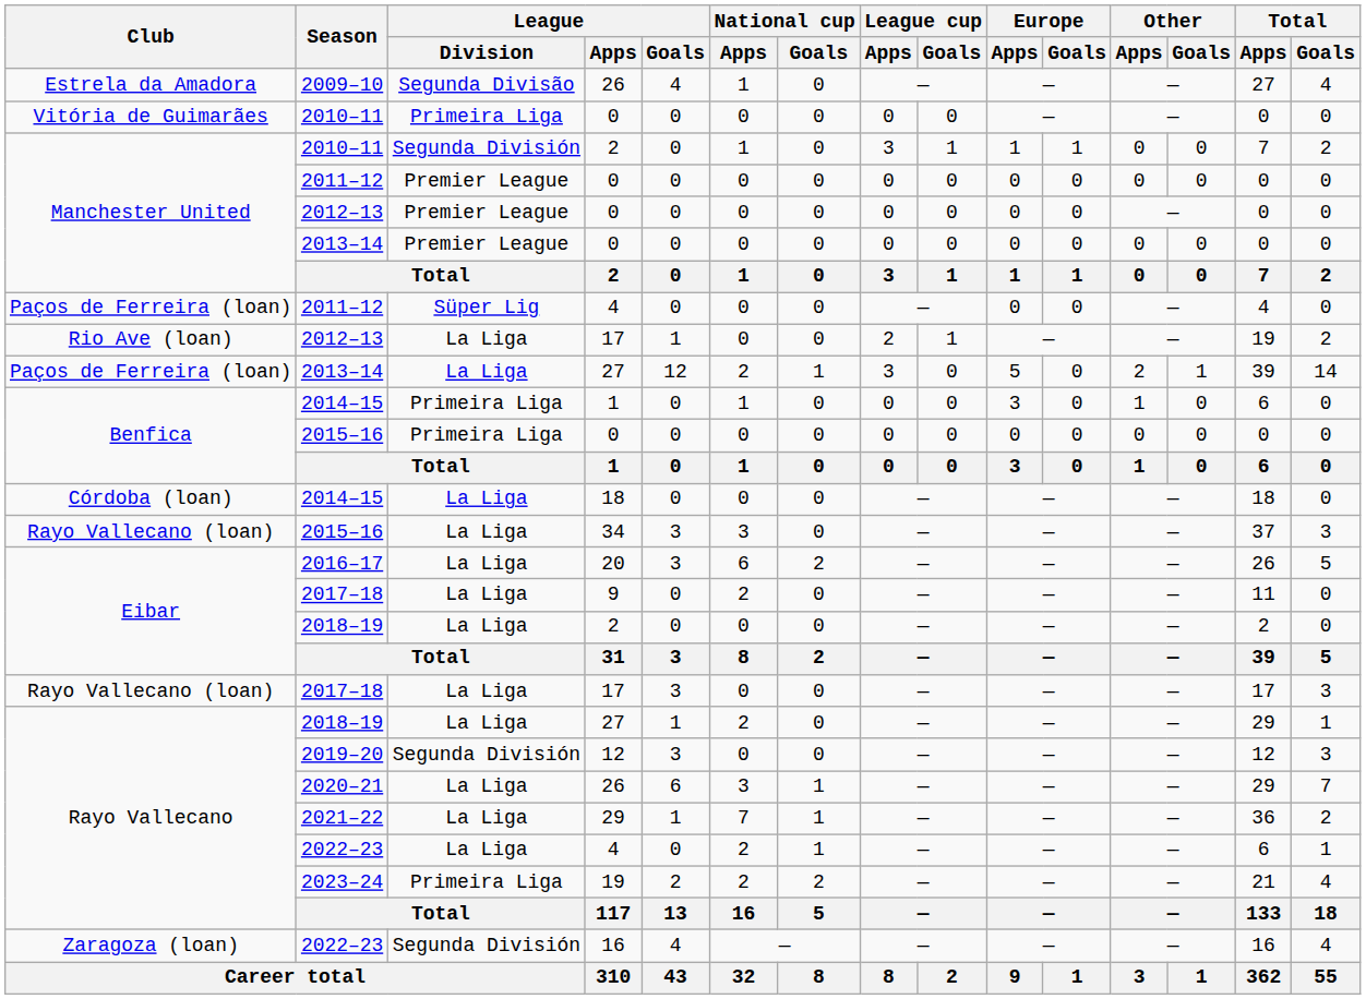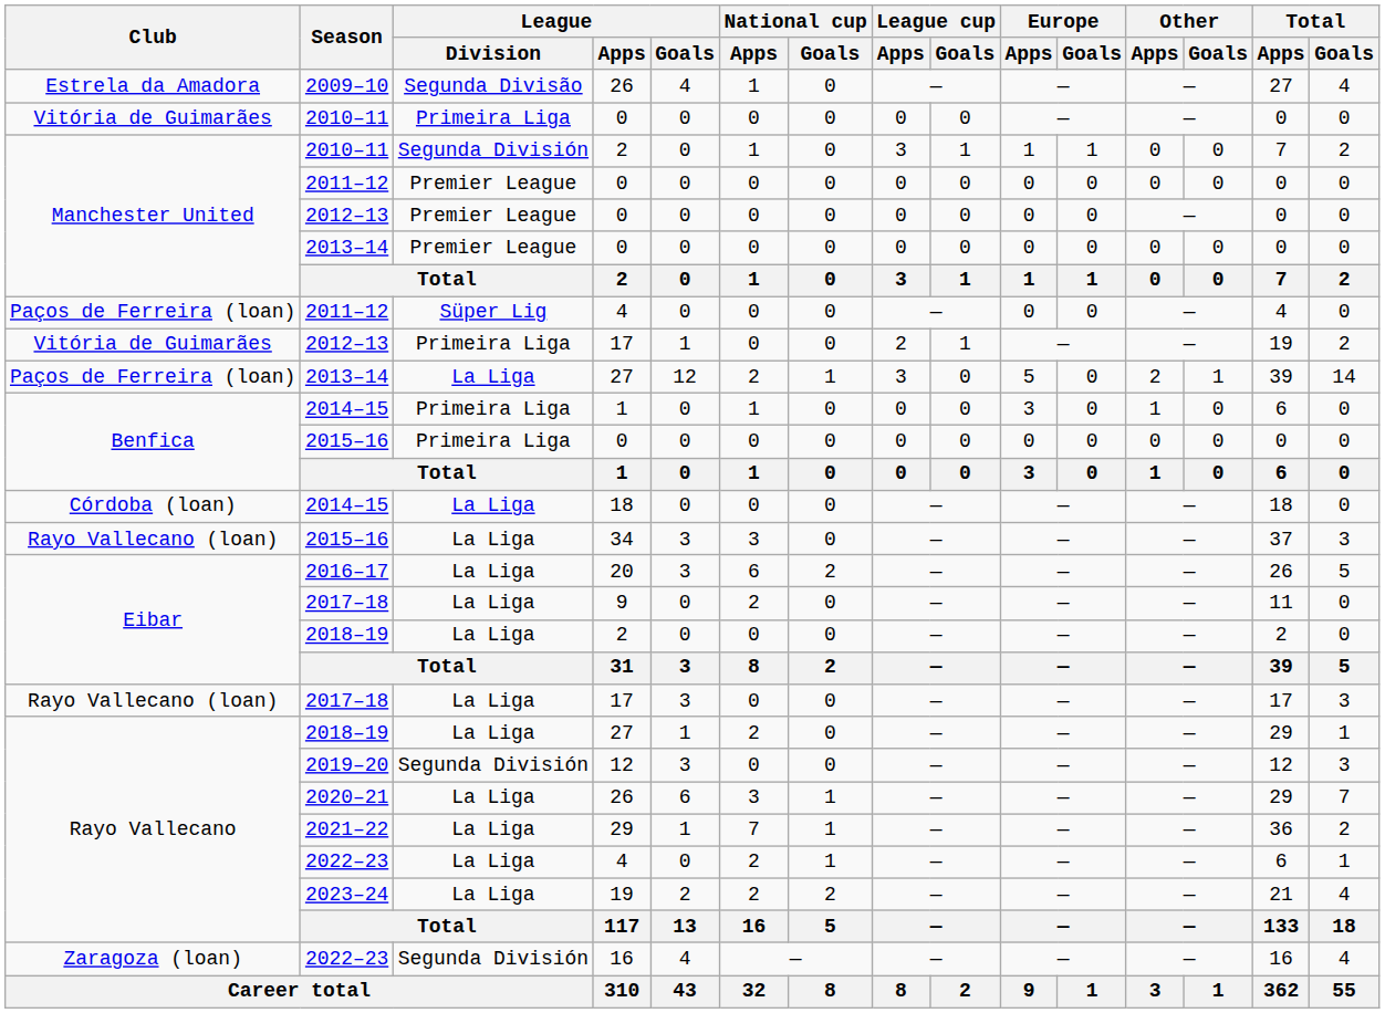2012–13 / 17 | Club: Rio Ave (loan) -> Vitória de Guimarães
2012–13 / 17 | League / Division: La Liga -> Primeira Liga
2023–24 | League / Division: Primeira Liga -> La Liga
